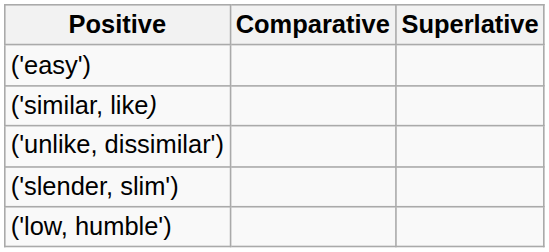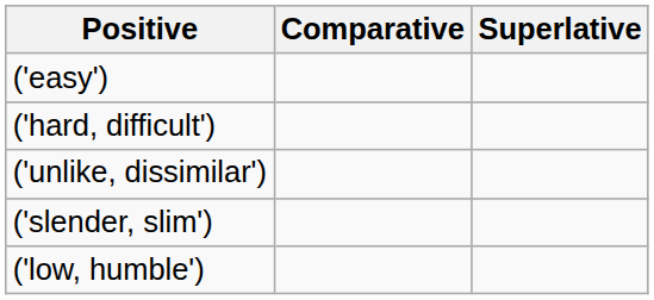+ row: ('hard, difficult')
- row: ('similar, like)
